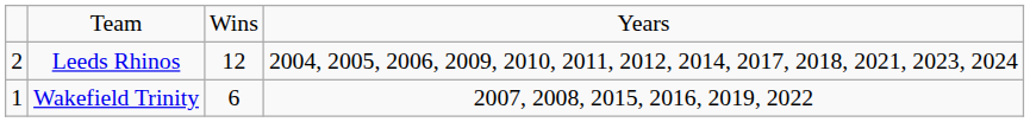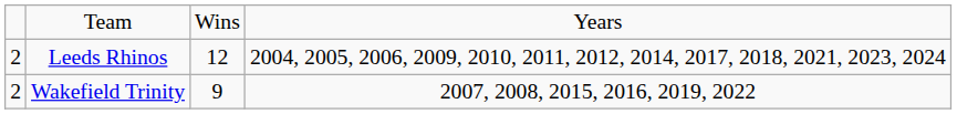Wakefield Trinity | column 1: 1 -> 2
Wakefield Trinity | column 3: 6 -> 9
